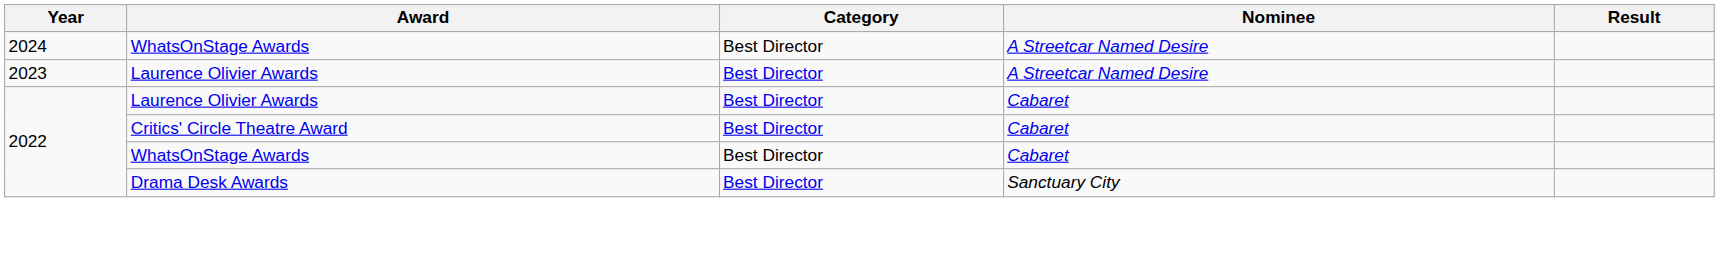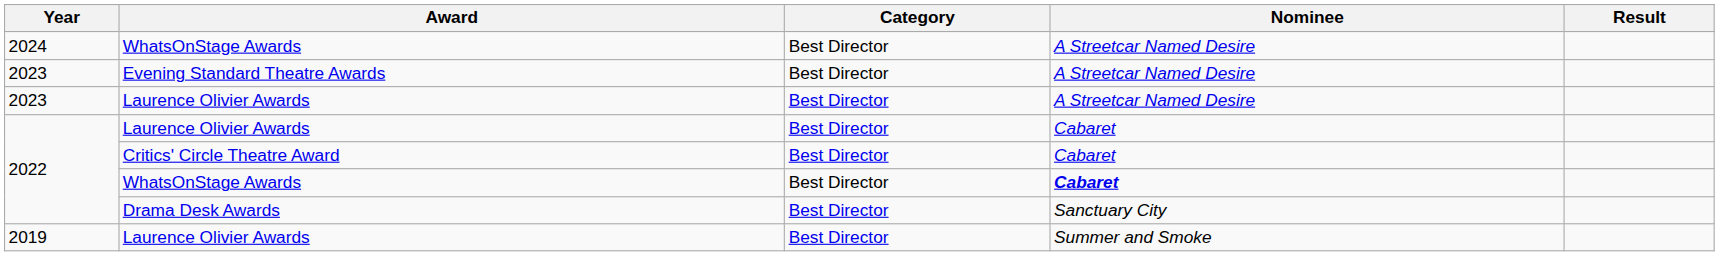+ row: 2023 | Evening Standard Theatre Awards | Best Director | A Streetcar Named Desire
2022 / WhatsOnStage Awards | Nominee: normal -> bold
+ row: 2019 | Laurence Olivier Awards | Best Director | Summer and Smoke
